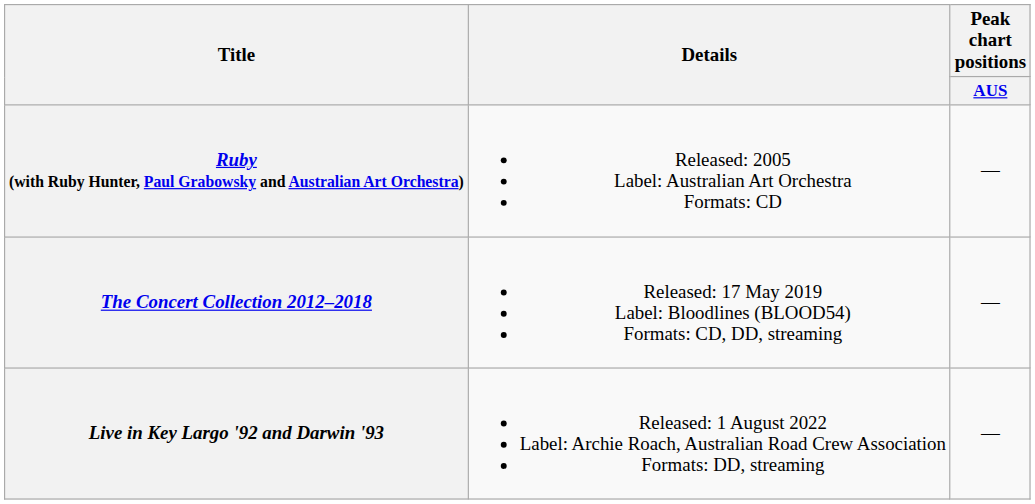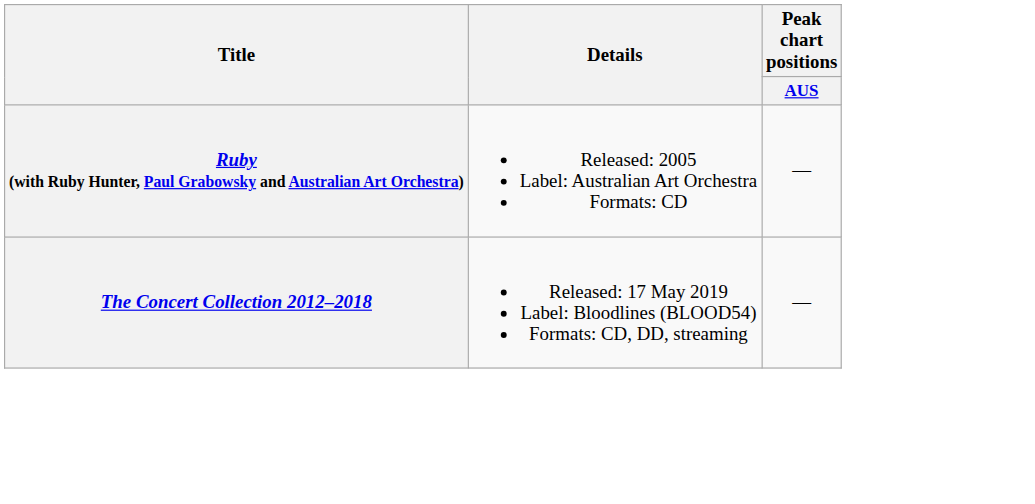- row: Live in Key Largo '92 and Darwin '93 | Released: 1 August 2022 Label: Archie Roach, Australian Road Crew Association Formats: DD, streaming | —
